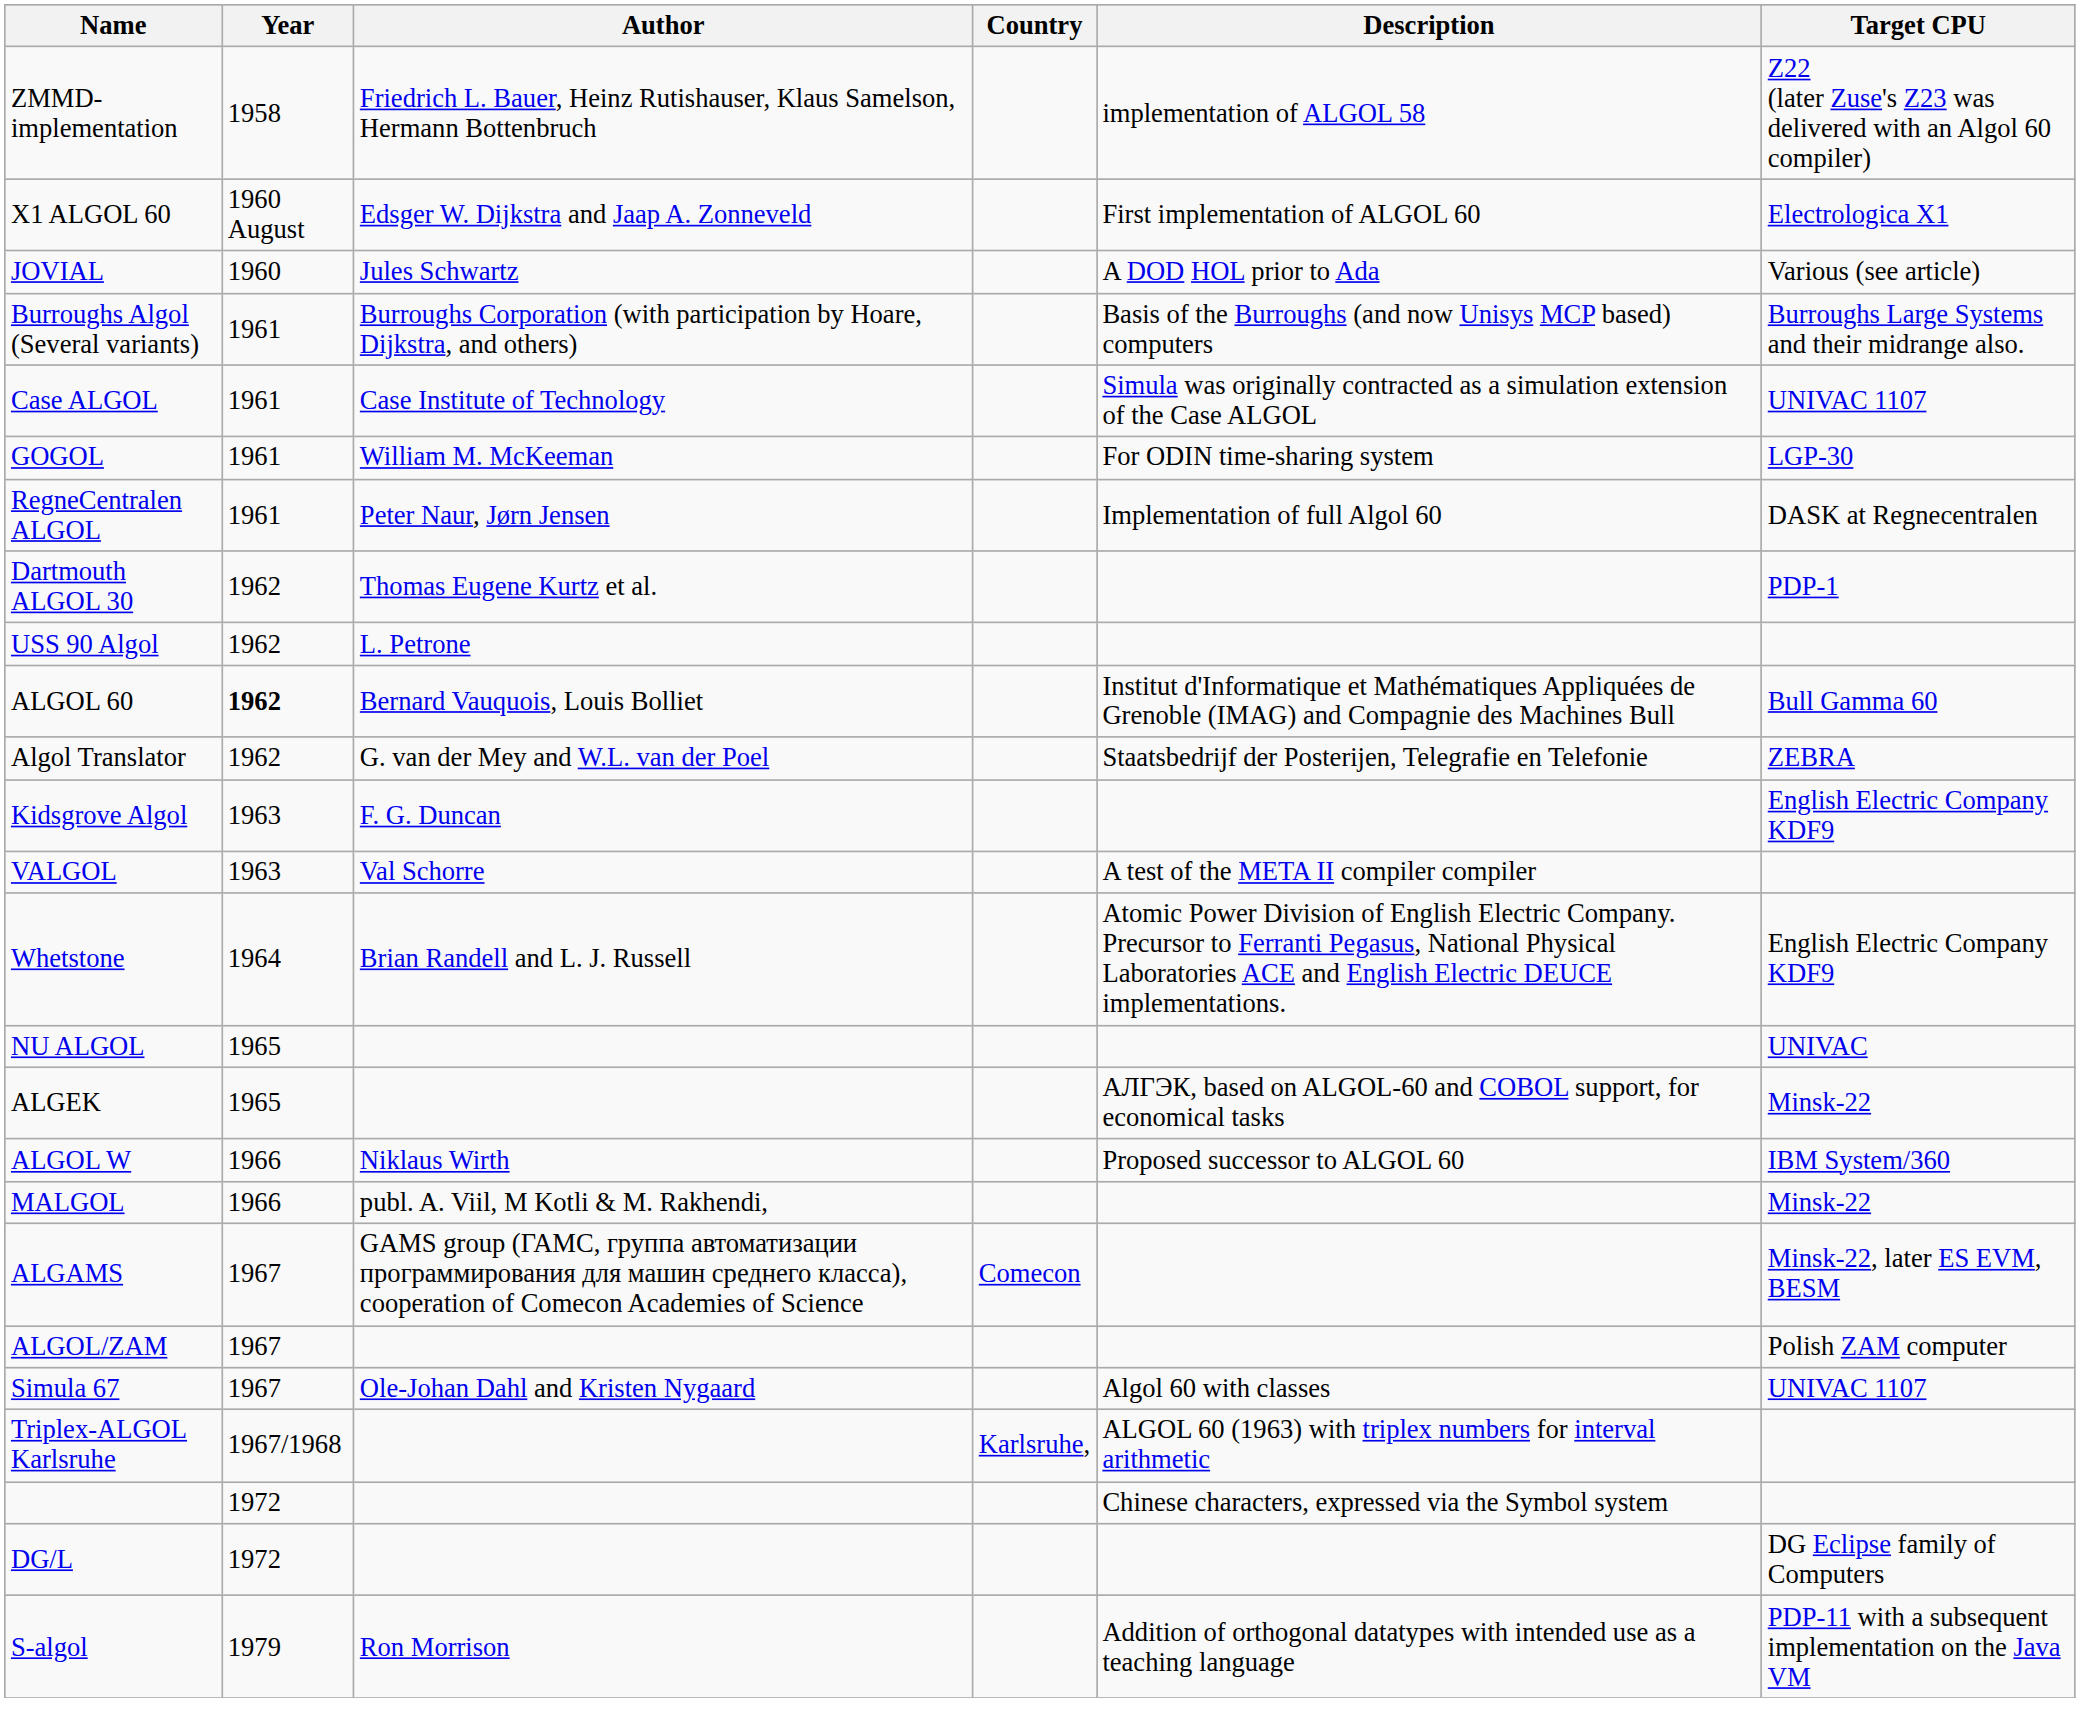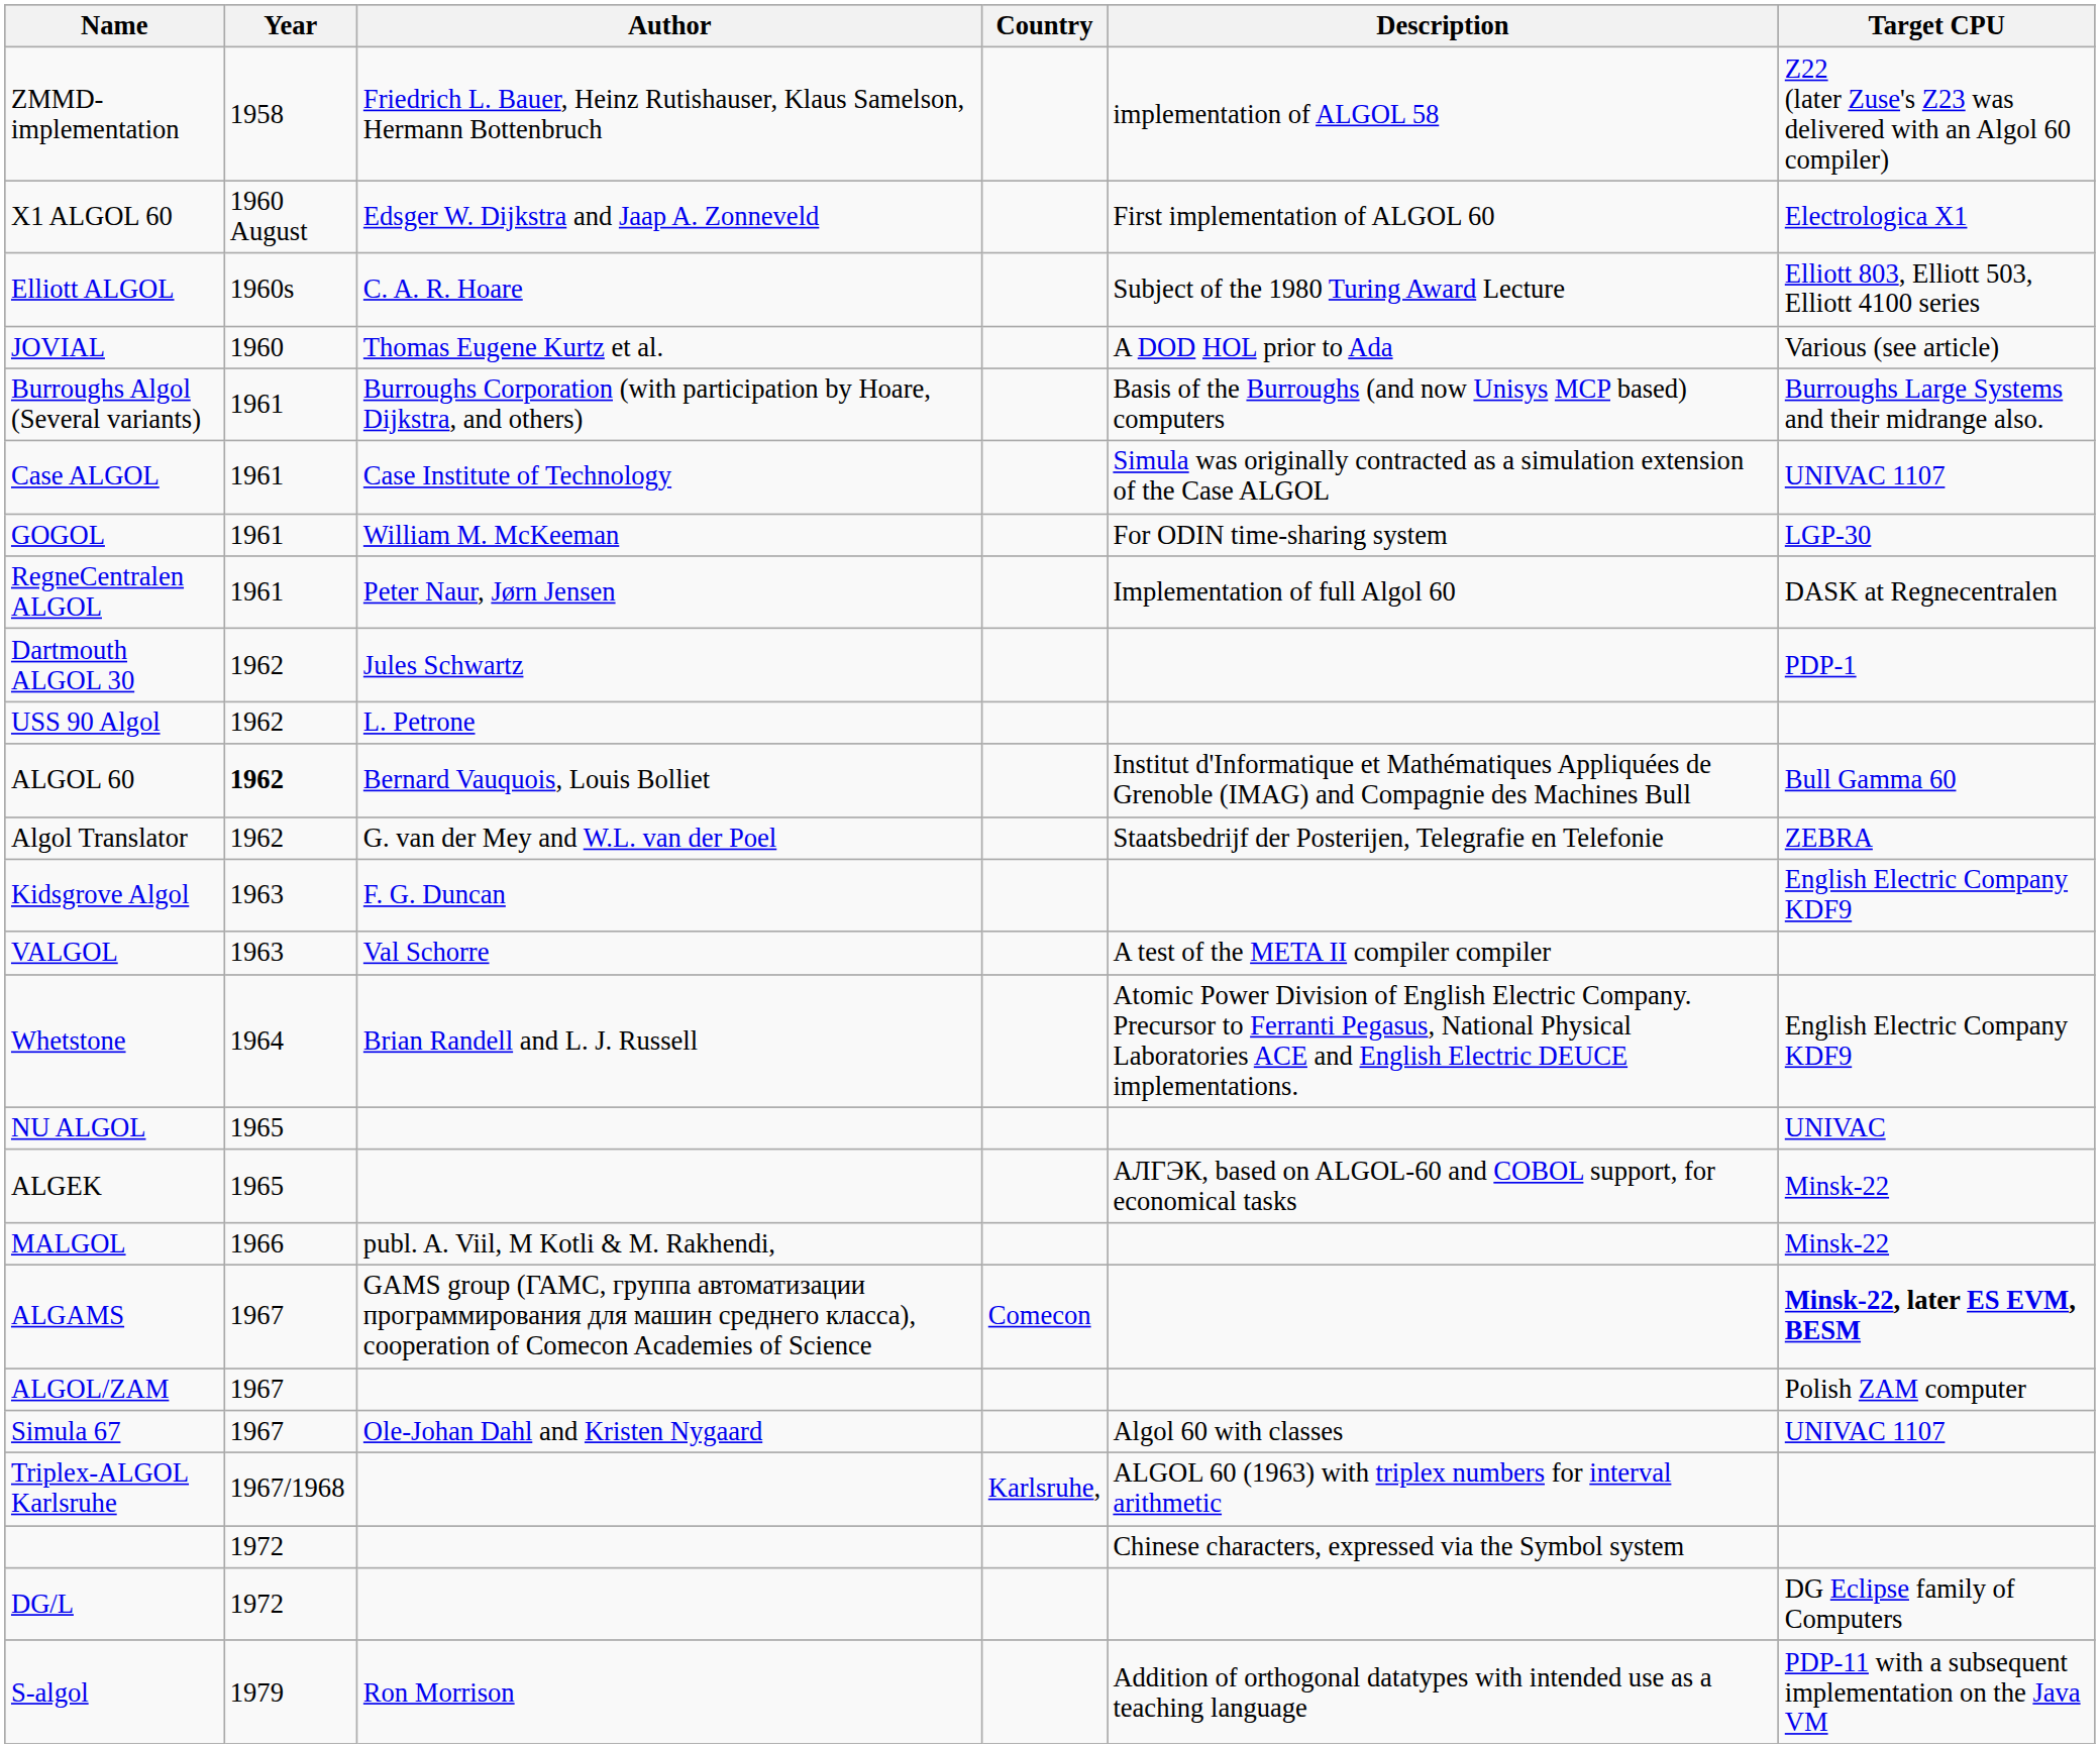+ row: Elliott ALGOL | 1960s | C. A. R. Hoare | Subject of the 1980 Turing Award Lecture | Elliott 803, Elliott 503, Elliott 4100 series
JOVIAL | Author: Jules Schwartz -> Thomas Eugene Kurtz et al.
Dartmouth ALGOL 30 | Author: Thomas Eugene Kurtz et al. -> Jules Schwartz
- row: ALGOL W | 1966 | Niklaus Wirth | Proposed successor to ALGOL 60 | IBM System/360
ALGAMS | Target CPU: normal -> bold
